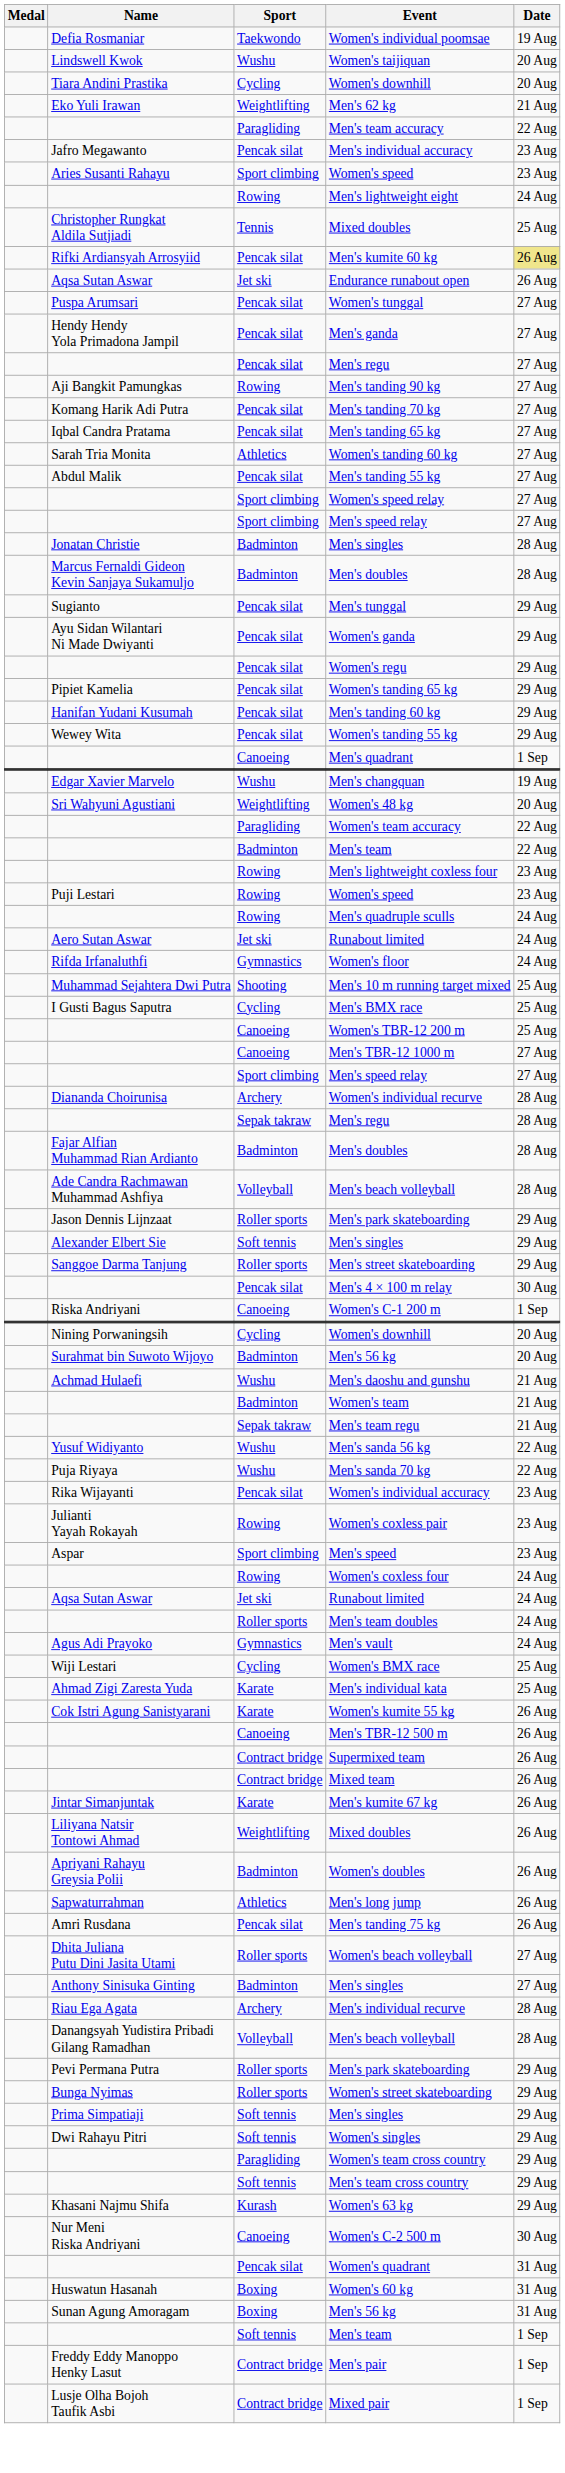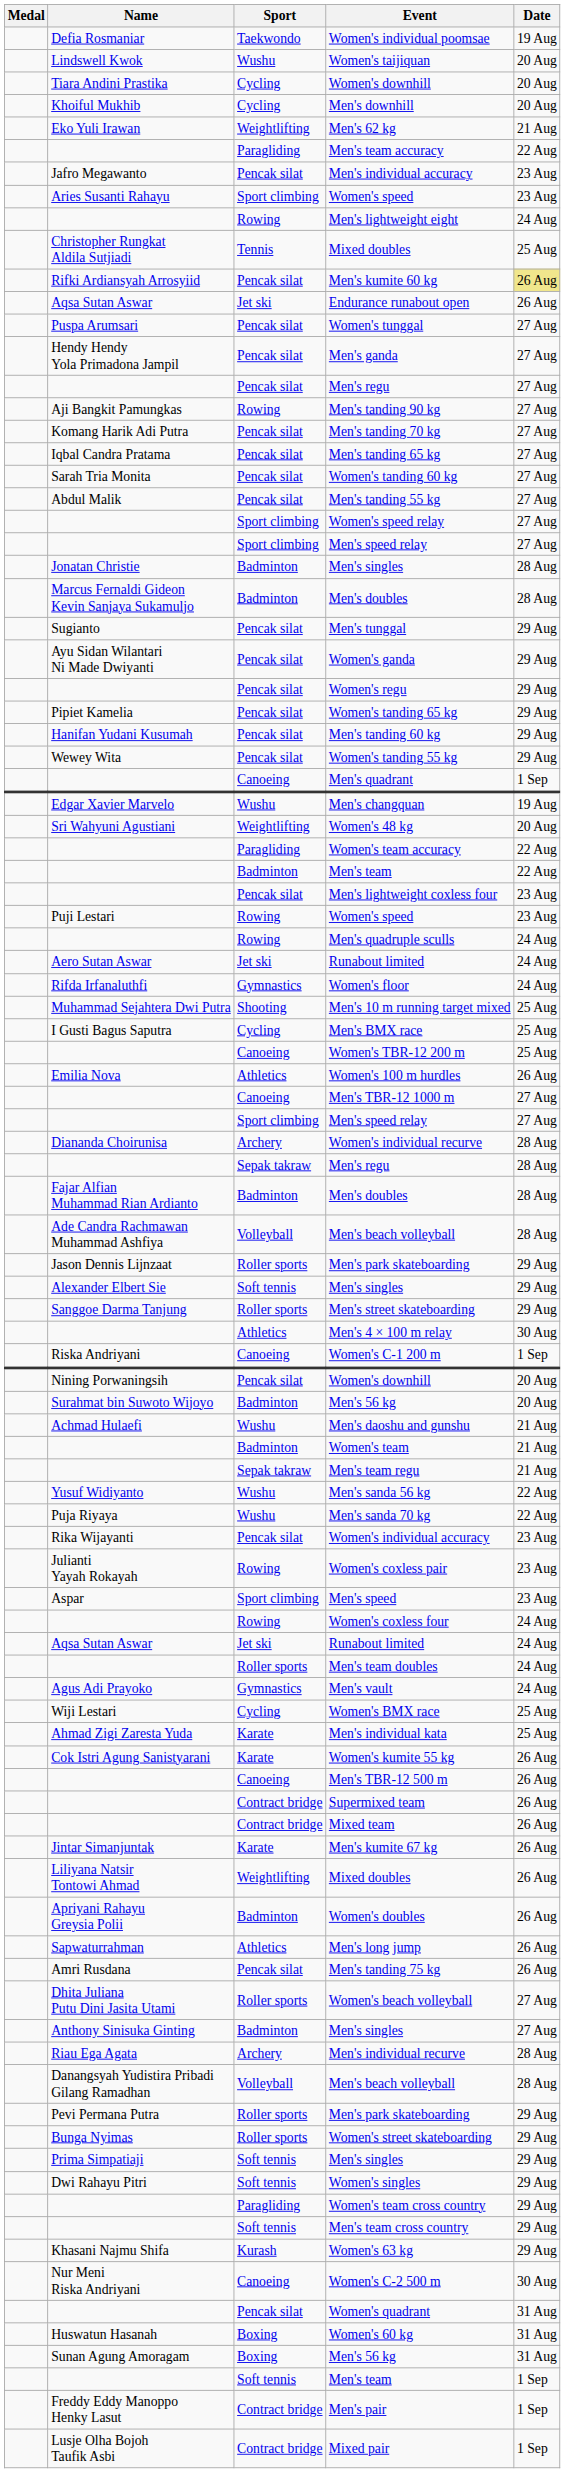+ row: Khoiful Mukhib | Cycling | Men's downhill | 20 Aug
Women's tanding 60 kg | Sport: Athletics -> Pencak silat
Men's lightweight coxless four | Sport: Rowing -> Pencak silat
+ row: Emilia Nova | Athletics | Women's 100 m hurdles | 26 Aug
Men's 4 × 100 m relay | Sport: Pencak silat -> Athletics
Nining Porwaningsih / Women's downhill | Sport: Cycling -> Pencak silat
